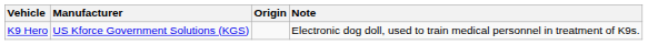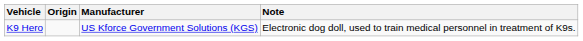columns swapped: Origin <-> Manufacturer
